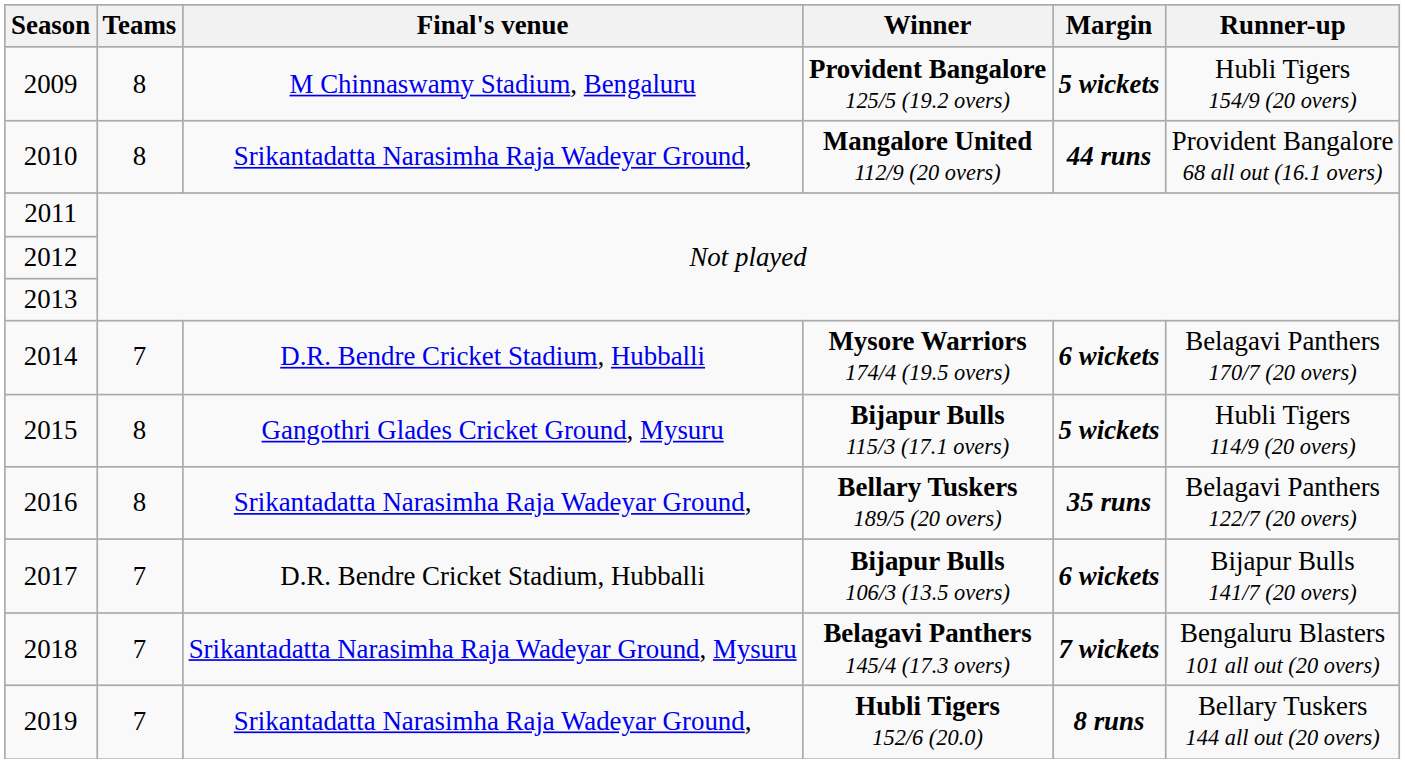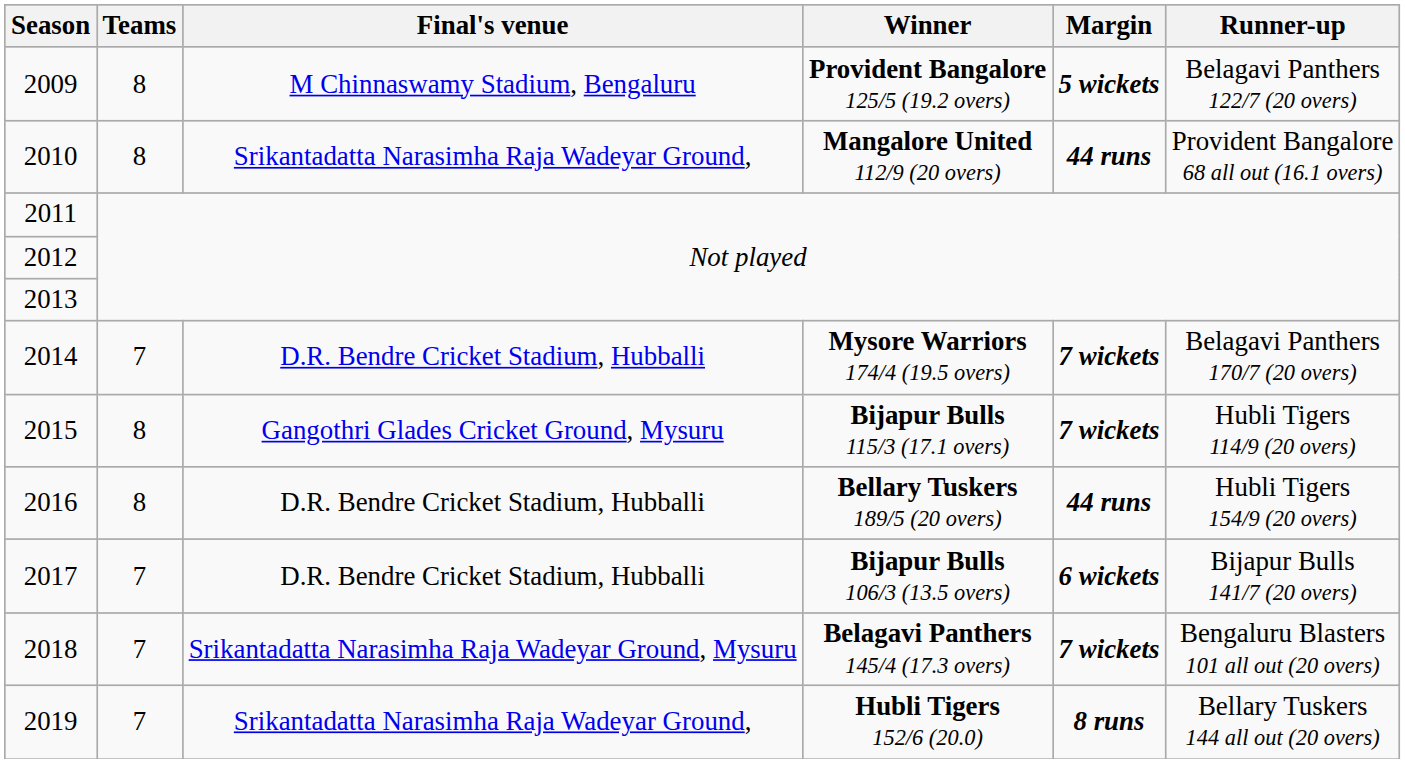2009 | Runner-up: Hubli Tigers 154/9 (20 overs) -> Belagavi Panthers 122/7 (20 overs)
2014 | Margin: 6 wickets -> 7 wickets
2015 | Margin: 5 wickets -> 7 wickets
2016 | Final's venue: Srikantadatta Narasimha Raja Wadeyar Ground, -> D.R. Bendre Cricket Stadium, Hubballi
2016 | Margin: 35 runs -> 44 runs
2016 | Runner-up: Belagavi Panthers 122/7 (20 overs) -> Hubli Tigers 154/9 (20 overs)
